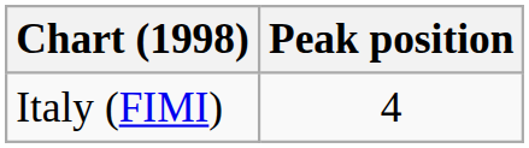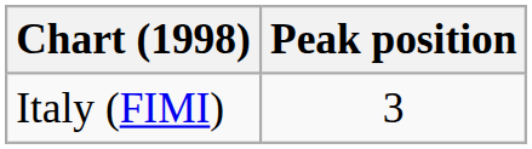Italy (FIMI) | Peak position: 4 -> 3
